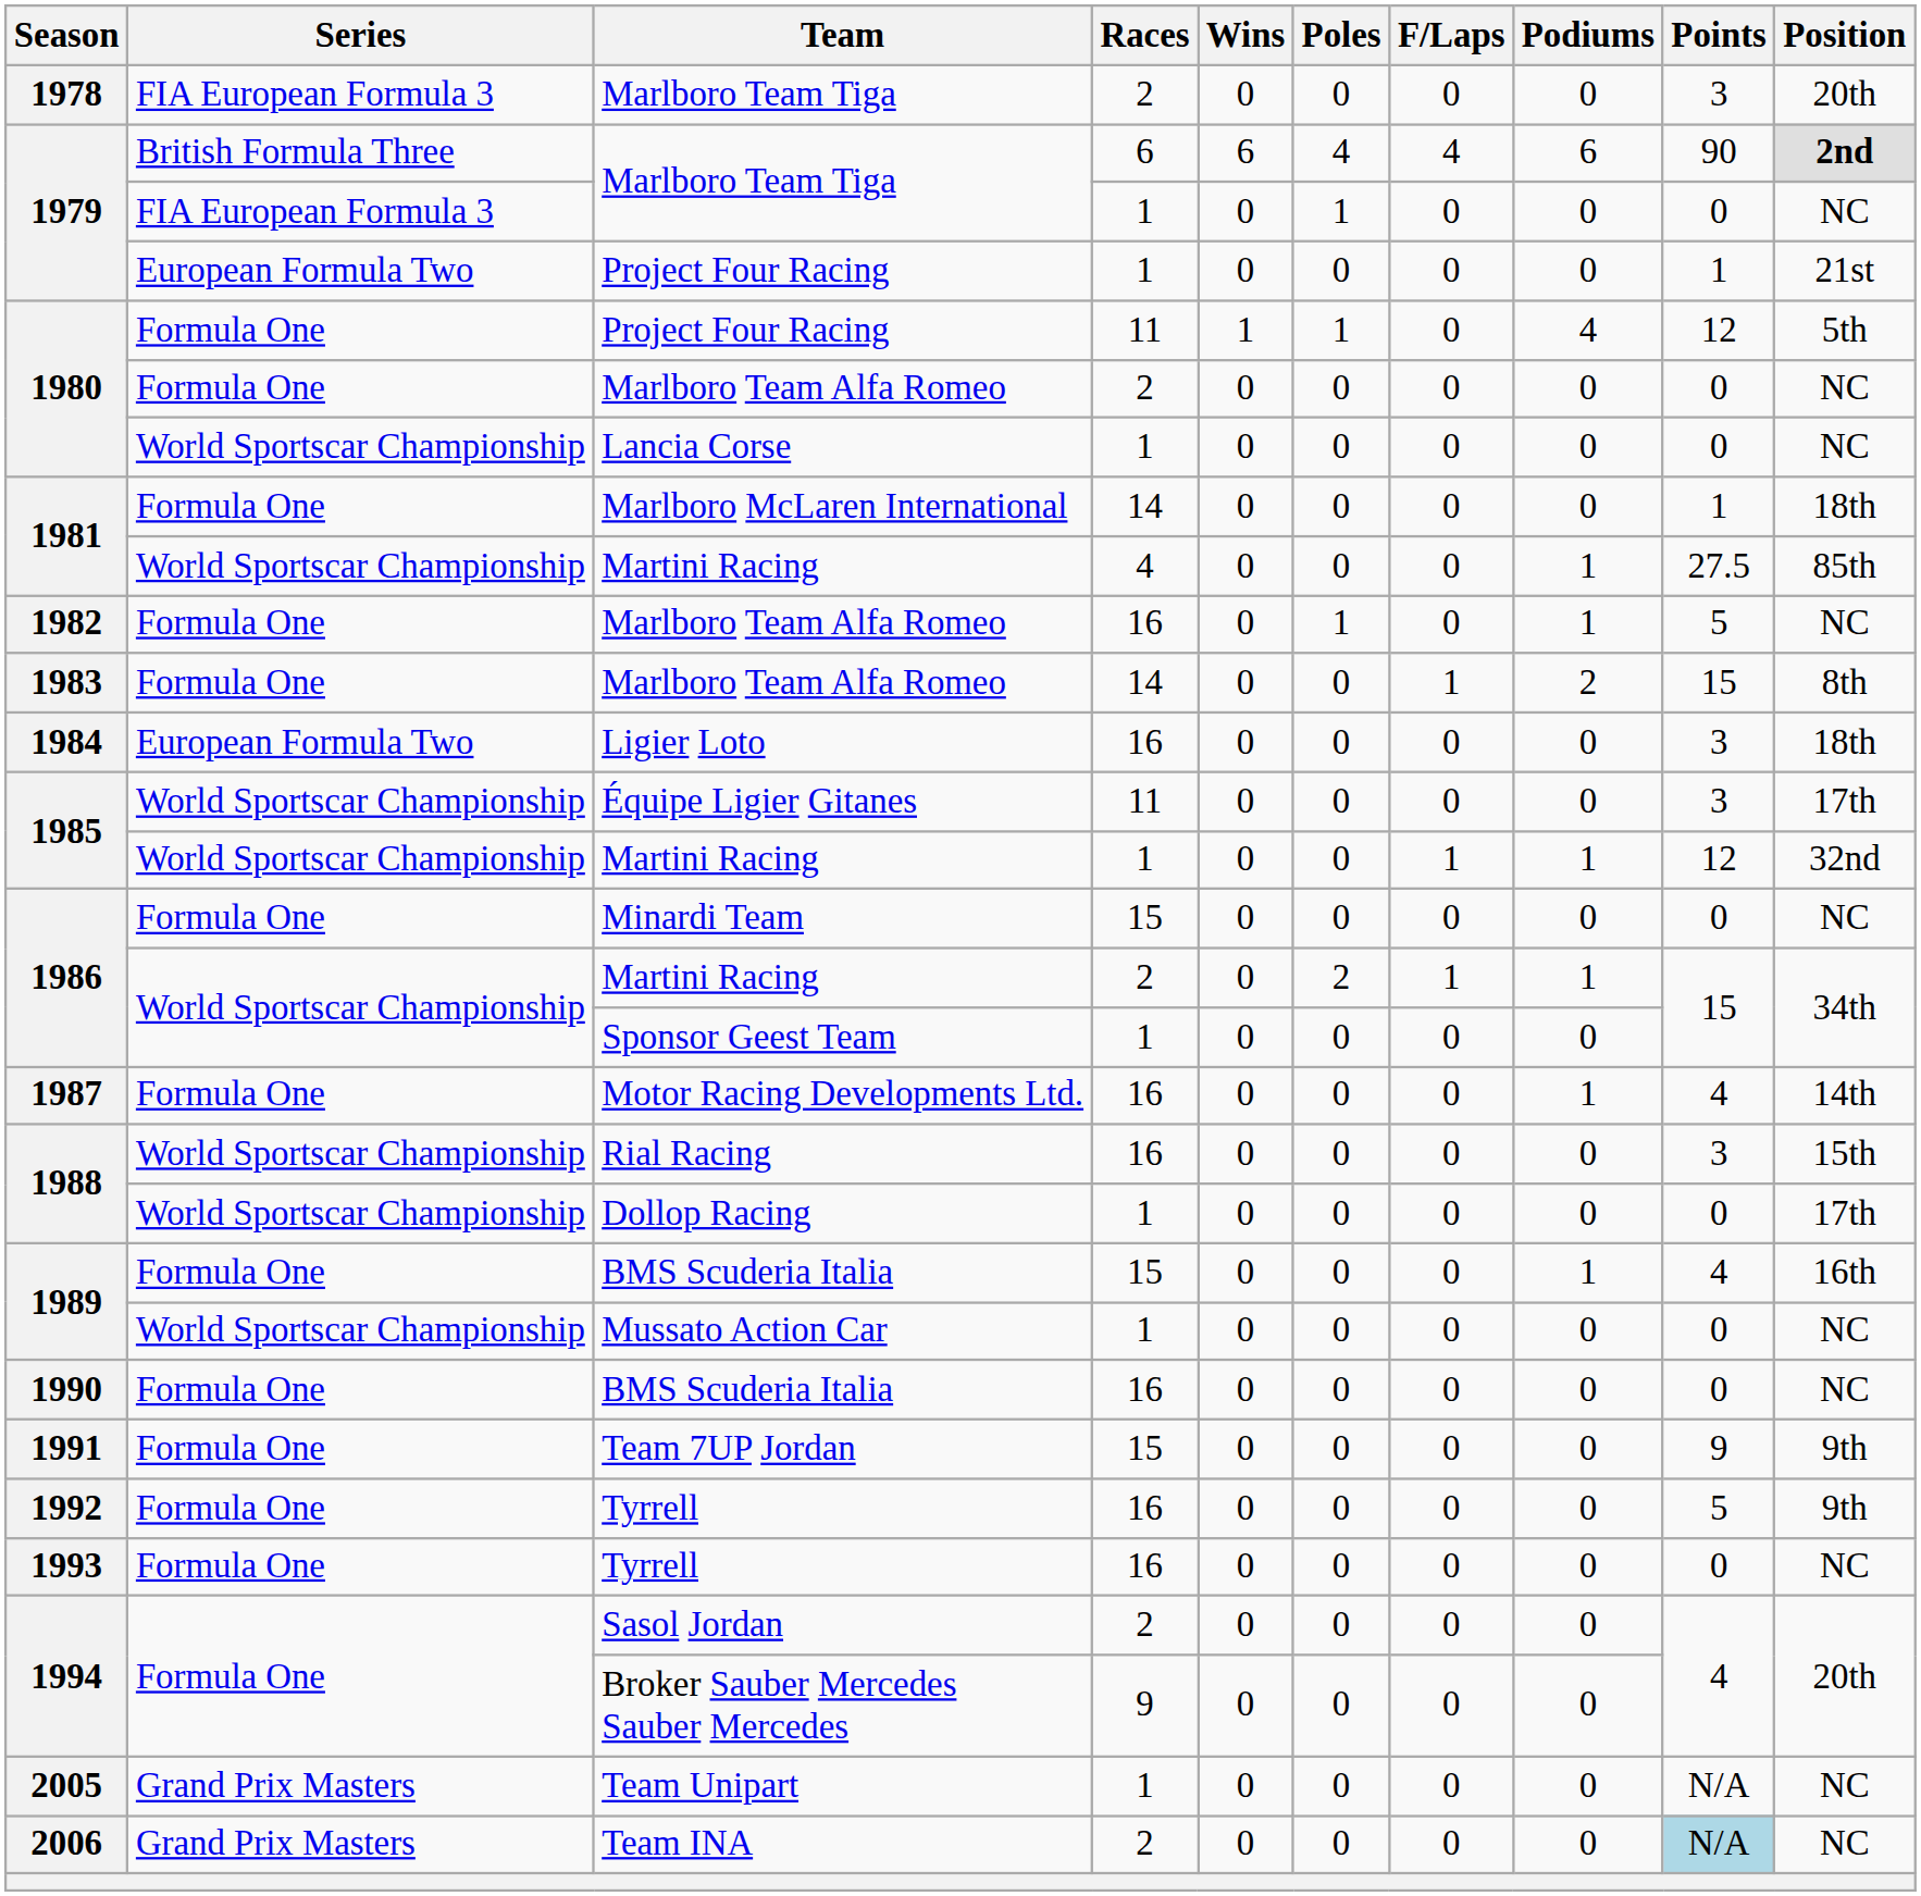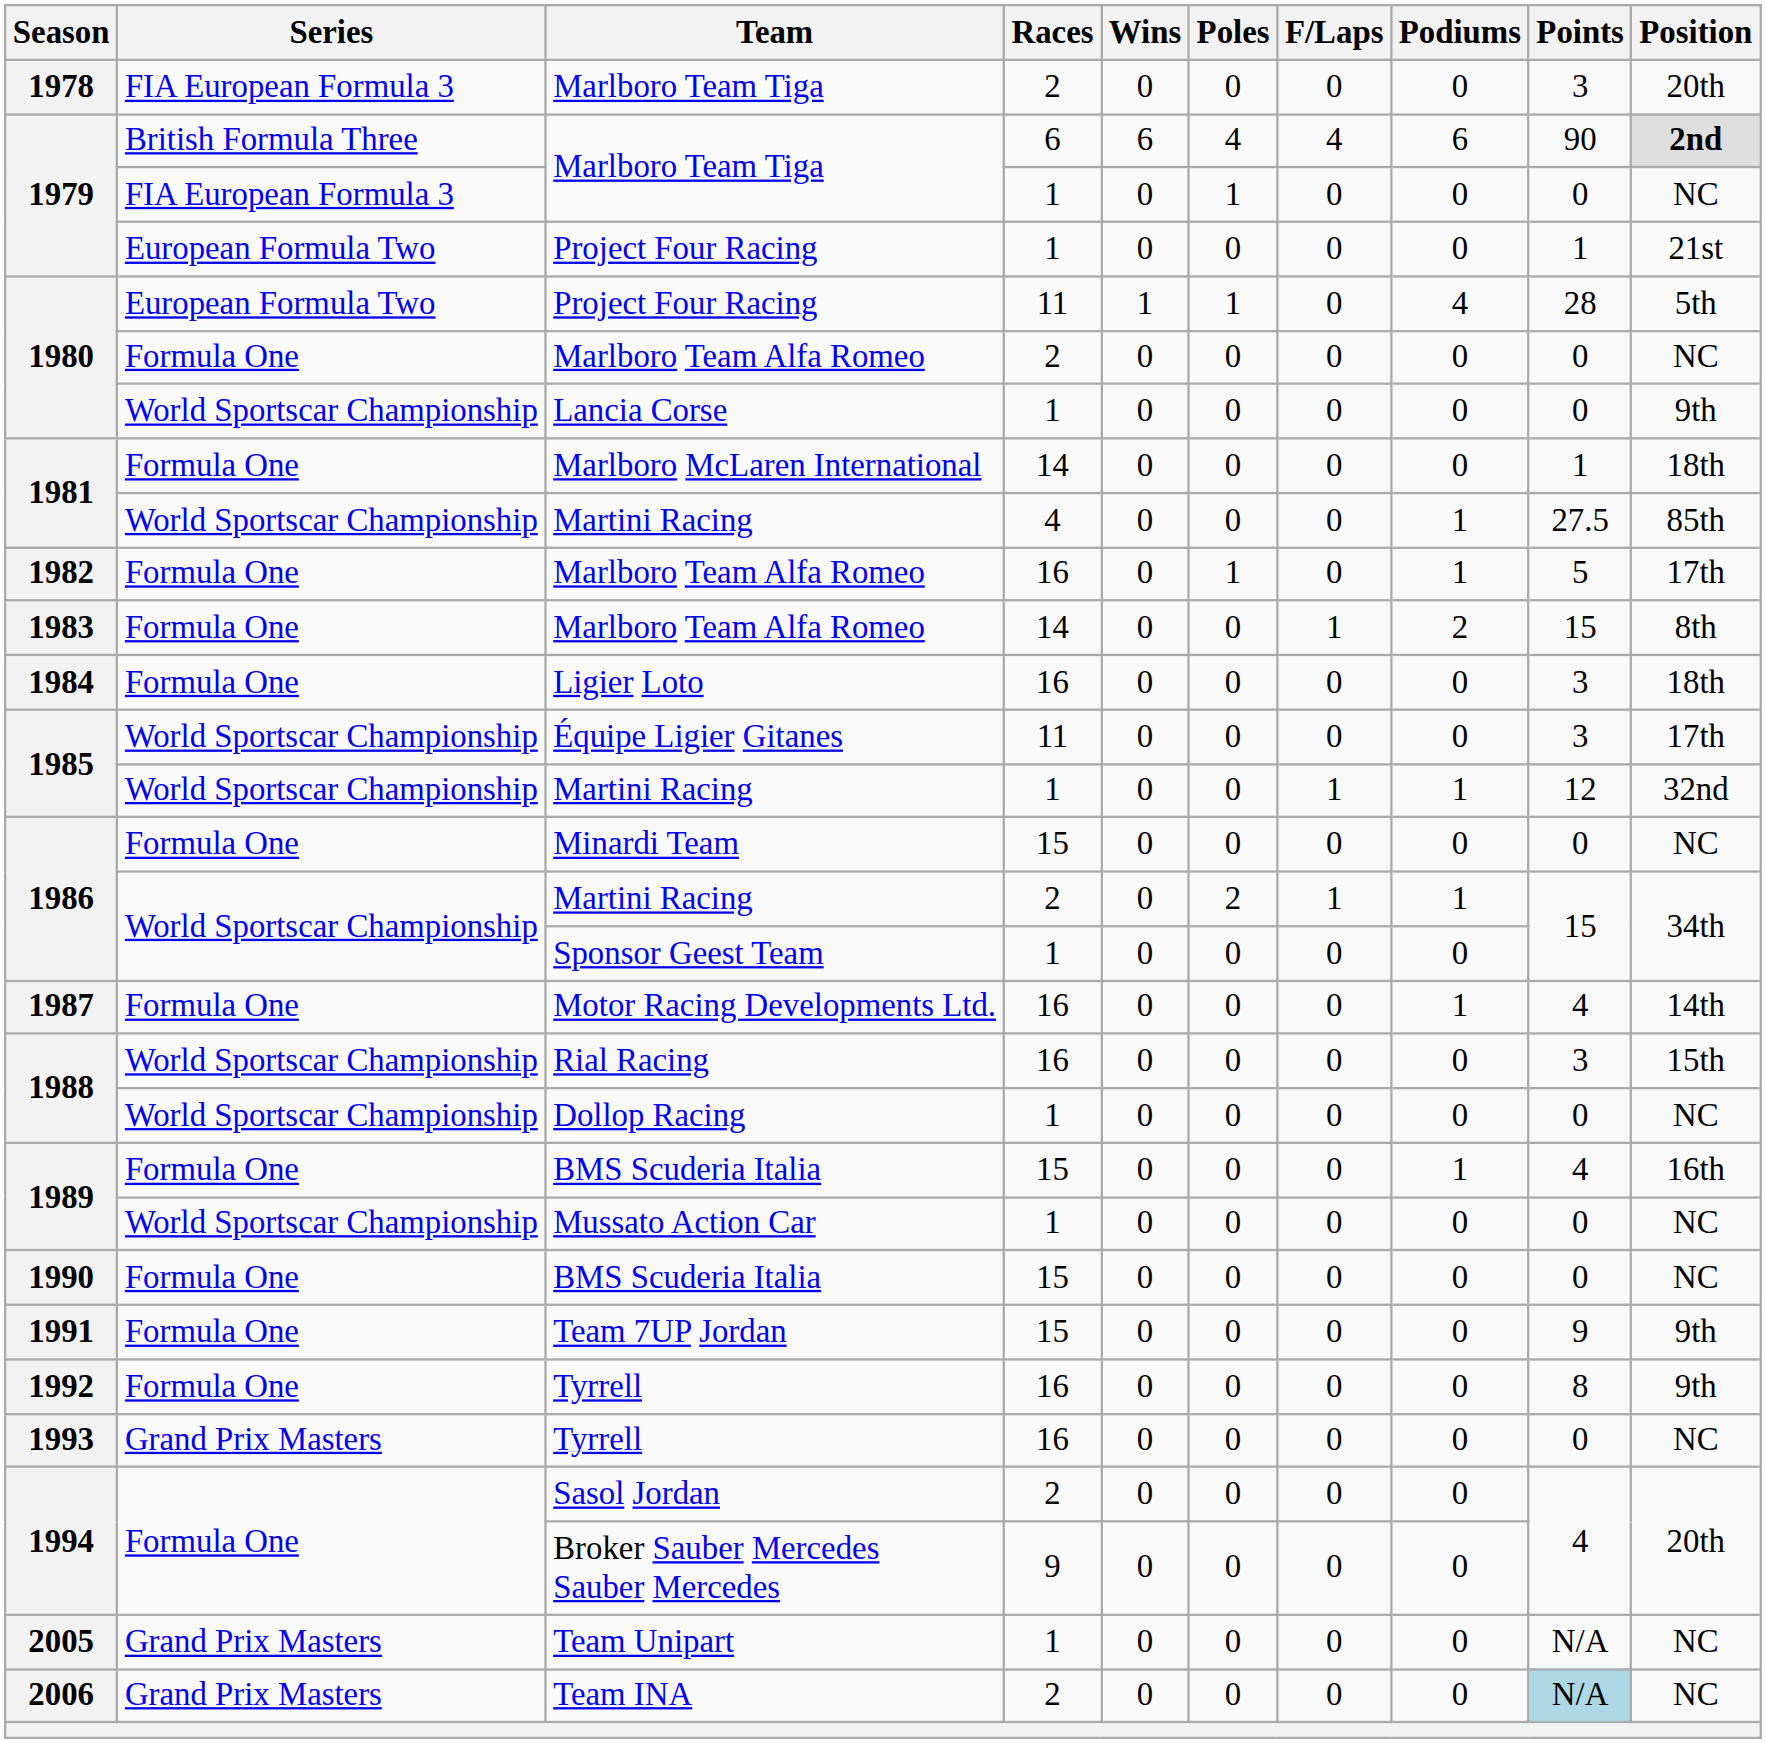1980 / Project Four Racing | Series: Formula One -> European Formula Two
1980 / Project Four Racing | Points: 12 -> 28
Lancia Corse | Position: NC -> 9th
1982 / Marlboro Team Alfa Romeo | Position: NC -> 17th
Ligier Loto | Series: European Formula Two -> Formula One
Dollop Racing | Position: 17th -> NC
1990 / BMS Scuderia Italia | Races: 16 -> 15
1992 / Tyrrell | Points: 5 -> 8
1993 / Tyrrell | Series: Formula One -> Grand Prix Masters
